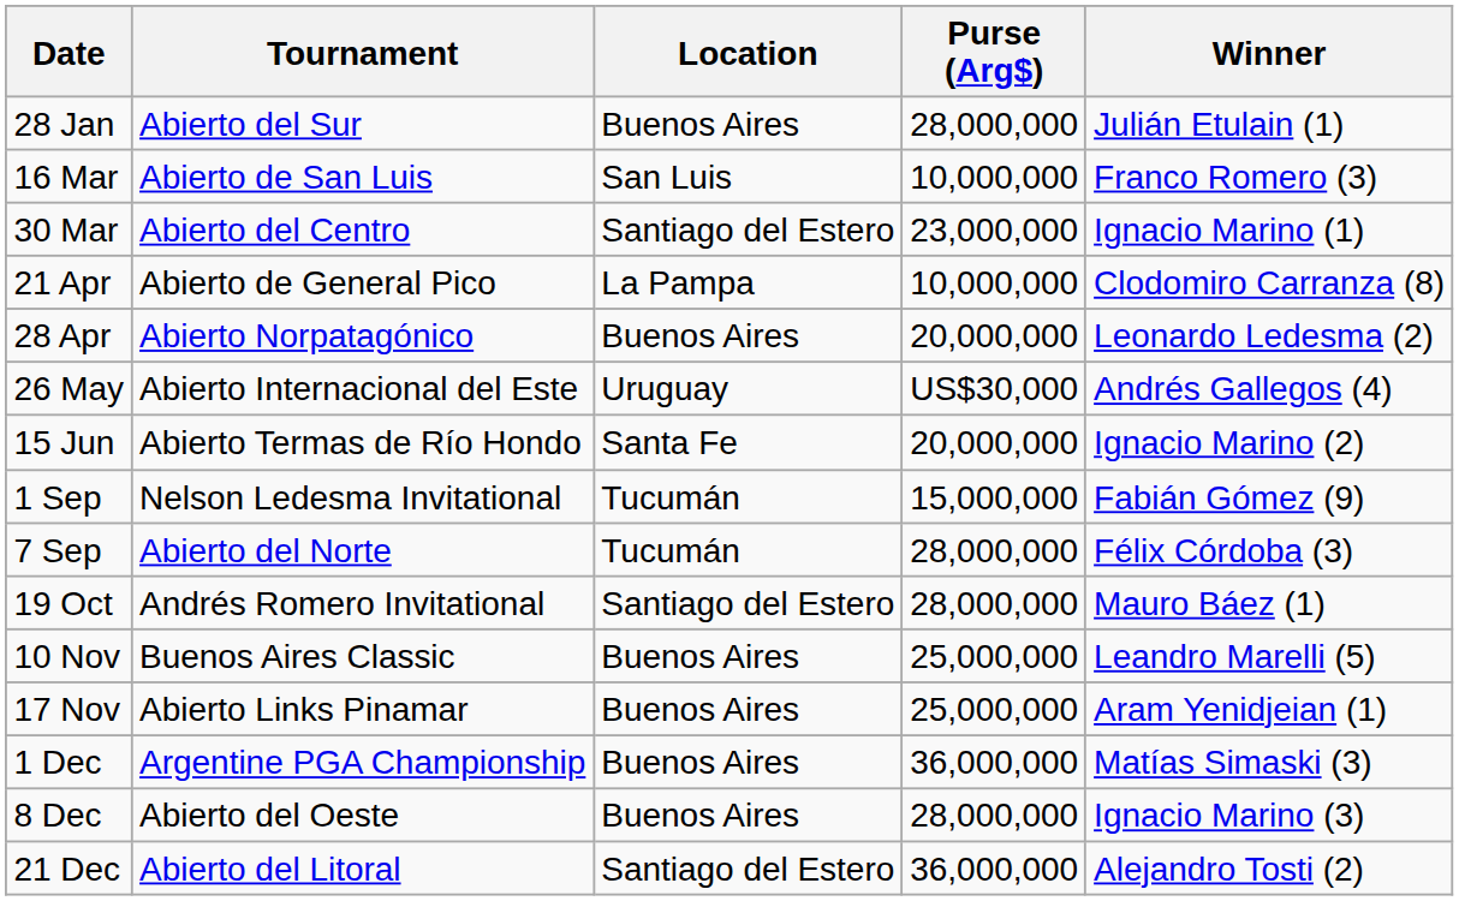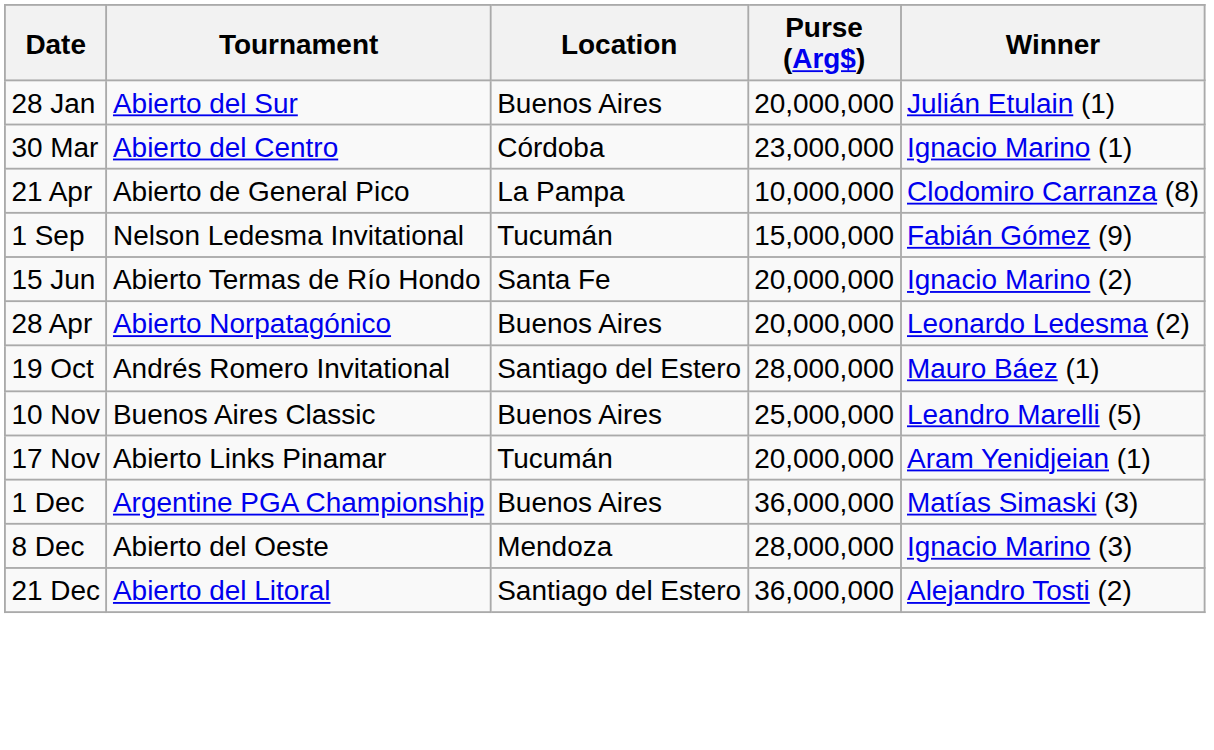28 Jan | Purse (Arg$): 28,000,000 -> 20,000,000
- row: 16 Mar | Abierto de San Luis | San Luis | 10,000,000 | Franco Romero (3)
30 Mar | Location: Santiago del Estero -> Córdoba
rows swapped: 28 Apr <-> 1 Sep
- row: 26 May | Abierto Internacional del Este | Uruguay | US$30,000 | Andrés Gallegos (4)
- row: 7 Sep | Abierto del Norte | Tucumán | 28,000,000 | Félix Córdoba (3)
17 Nov | Location: Buenos Aires -> Tucumán
17 Nov | Purse (Arg$): 25,000,000 -> 20,000,000
8 Dec | Location: Buenos Aires -> Mendoza
